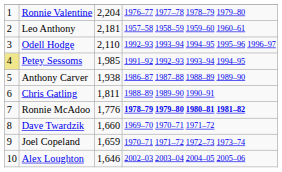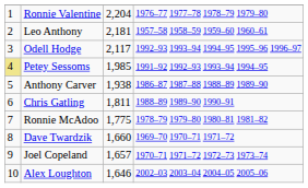Odell Hodge | column 3: 2,110 -> 2,117
Ronnie McAdoo | column 3: 1,776 -> 1,775
Ronnie McAdoo | column 4: bold -> normal
Joel Copeland | column 3: 1,659 -> 1,657
